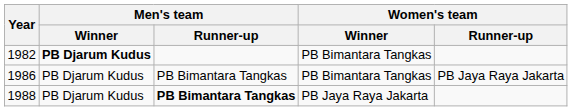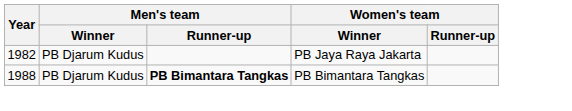1982 | Men's team / Winner: bold -> normal
1982 | Women's team / Winner: PB Bimantara Tangkas -> PB Jaya Raya Jakarta
- row: 1986 | PB Djarum Kudus | PB Bimantara Tangkas | PB Bimantara Tangkas | PB Jaya Raya Jakarta
1988 | Women's team / Winner: PB Jaya Raya Jakarta -> PB Bimantara Tangkas
